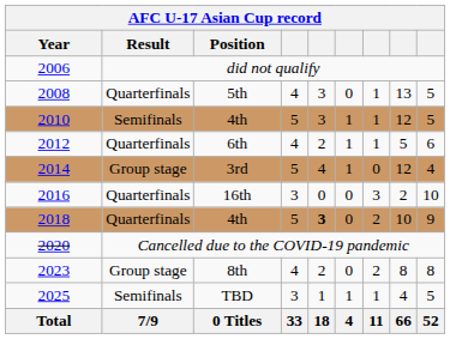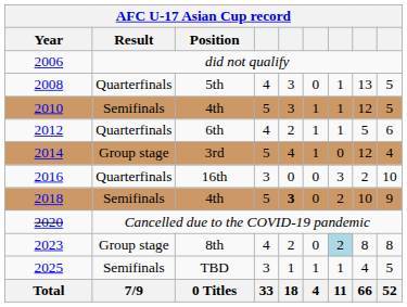2018 / 4th | Result: Quarterfinals -> Semifinals
8th | column 7: no background -> lightblue background
